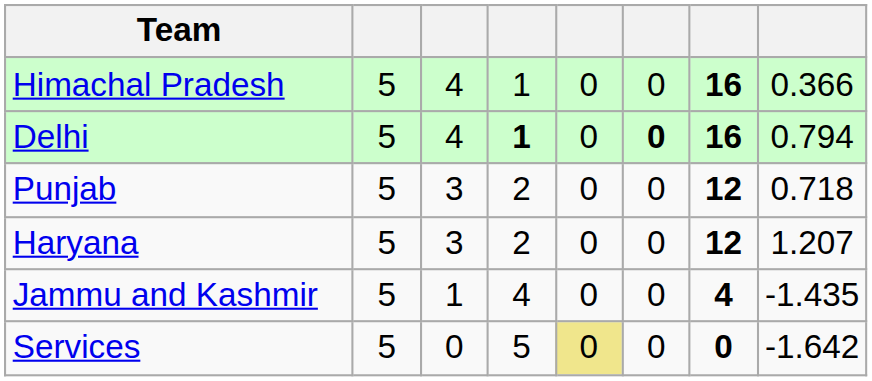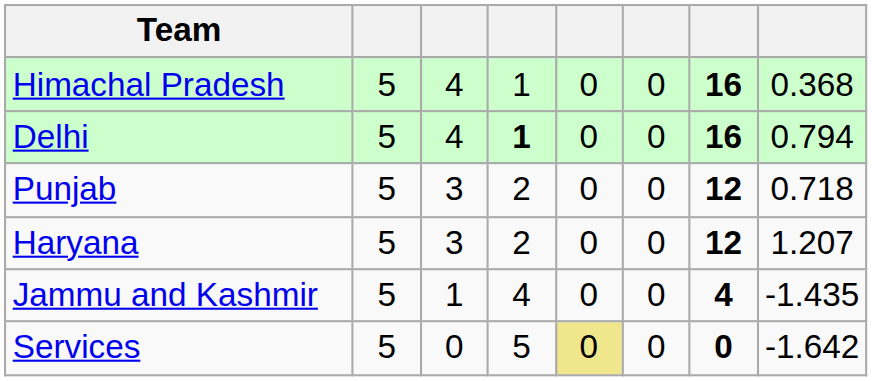Himachal Pradesh | column 8: 0.366 -> 0.368
Delhi | column 6: bold -> normal
